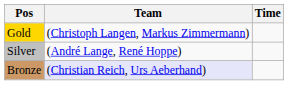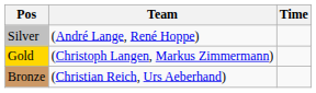rows swapped: Gold <-> Silver
Bronze | Team: lavender background -> no background
